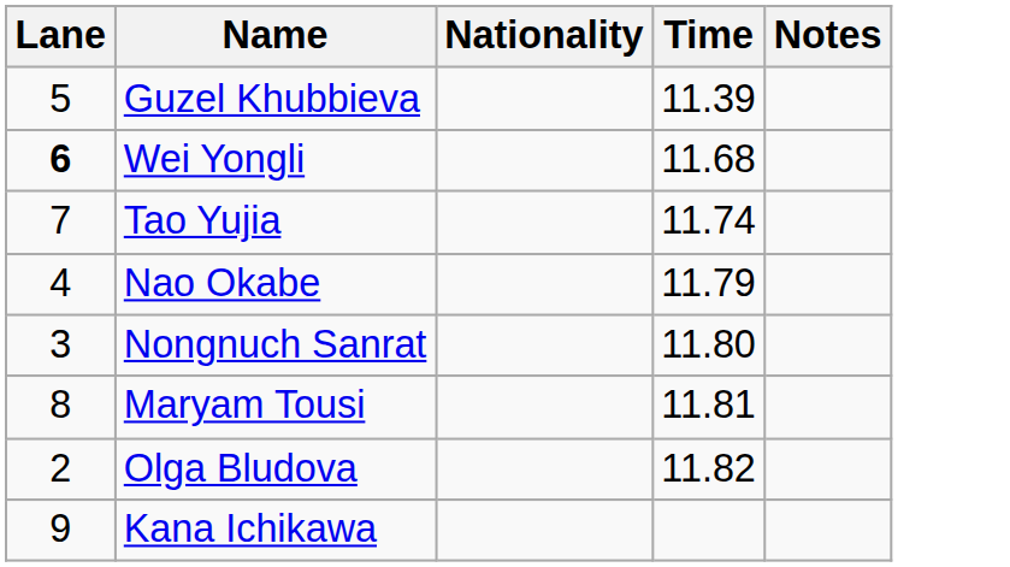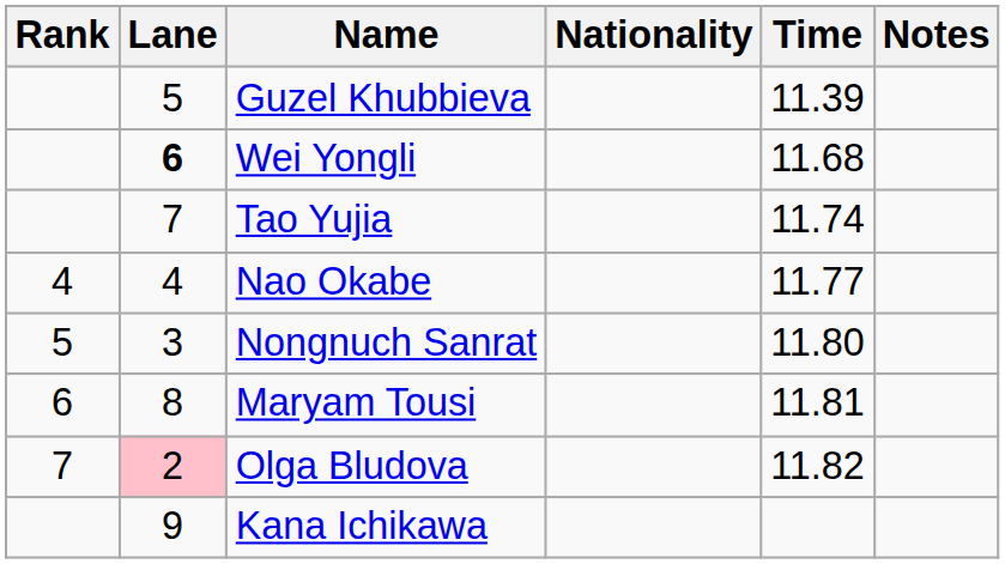+ column: Rank | 4 | 5 | 6 | 7
Nao Okabe | Time: 11.79 -> 11.77
Olga Bludova | Lane: no background -> pink background
